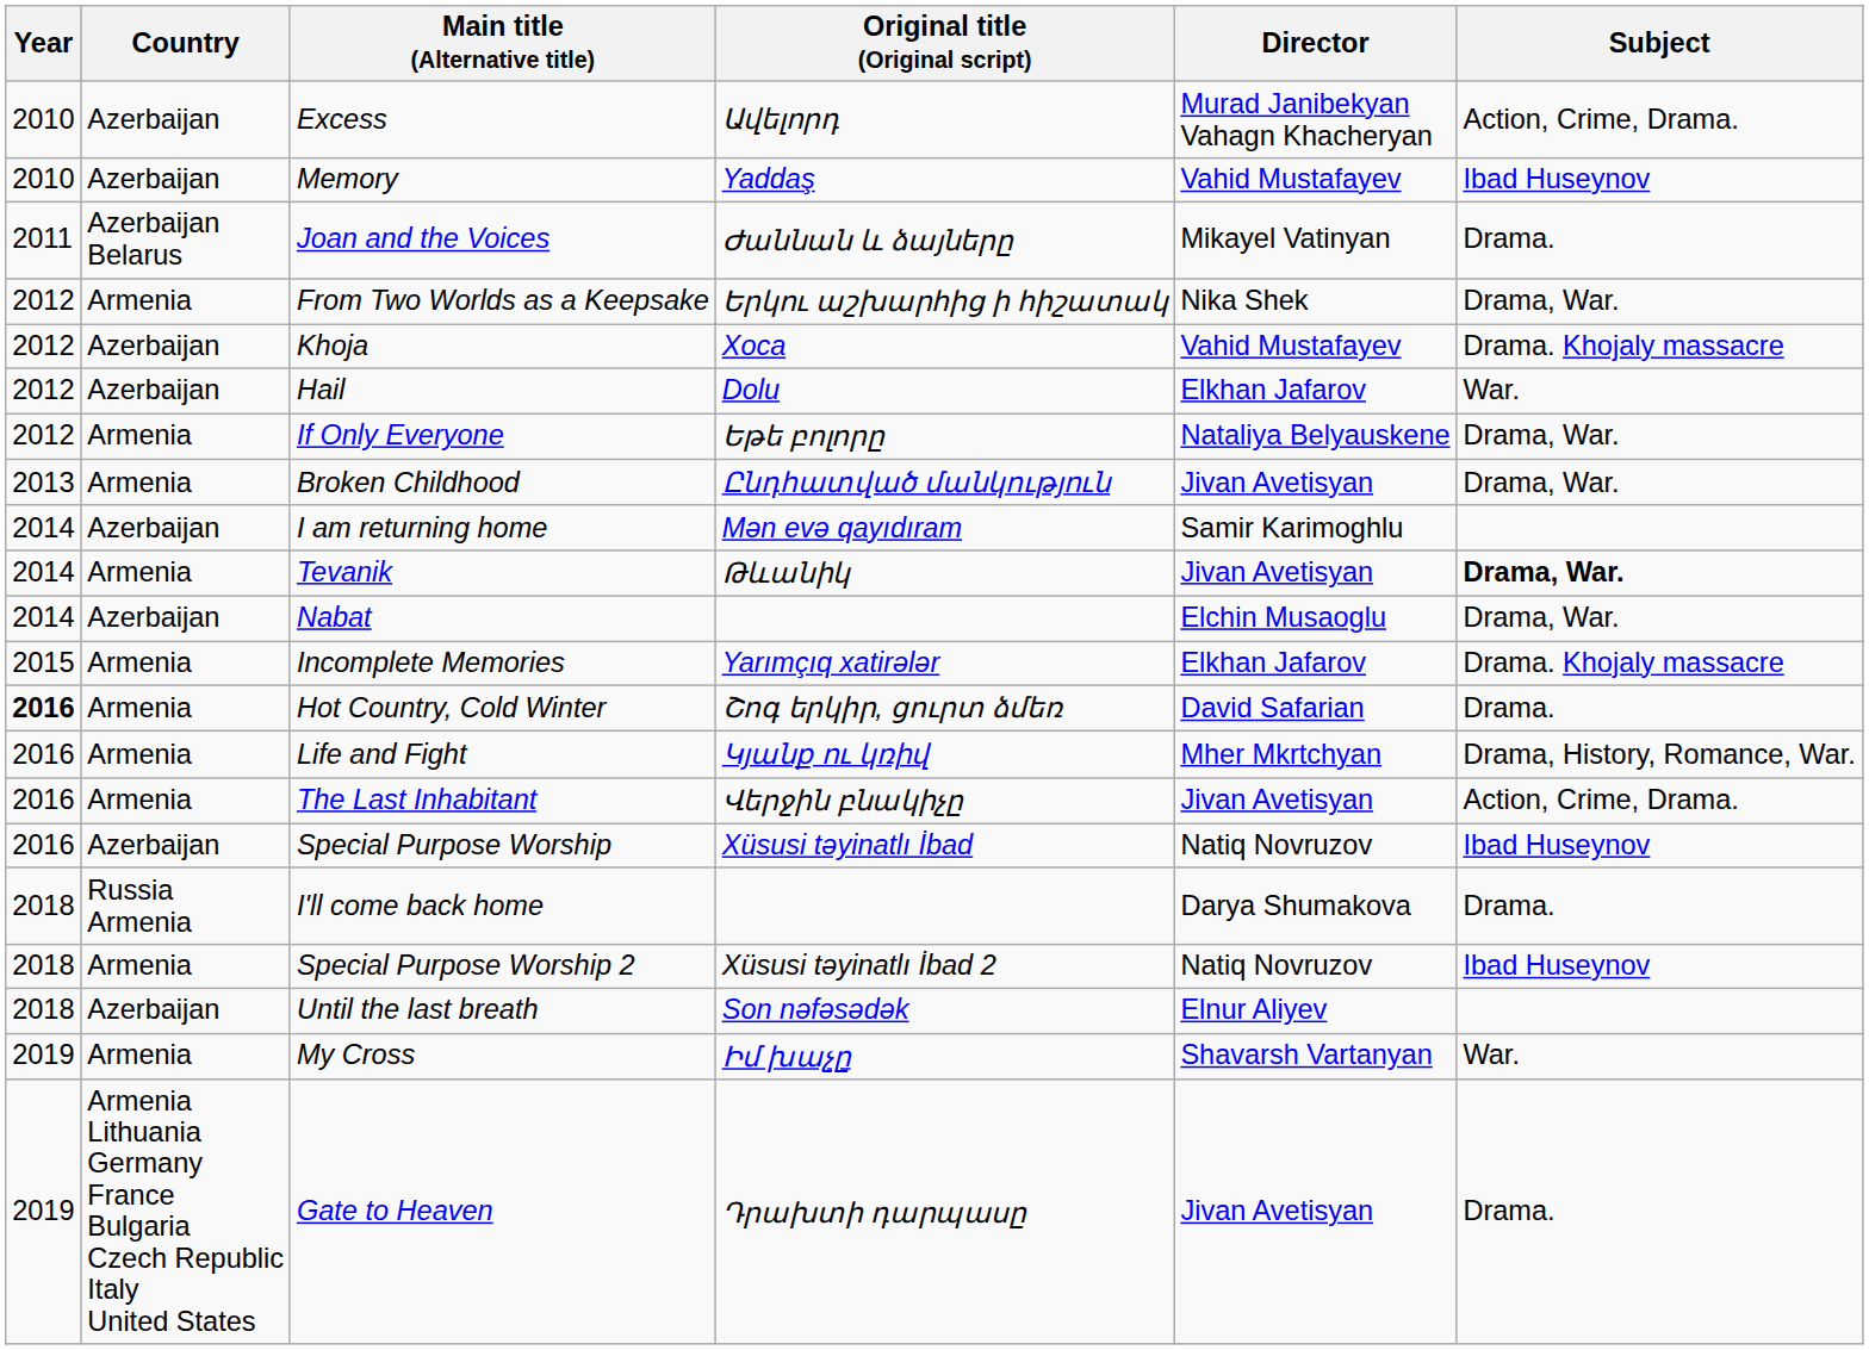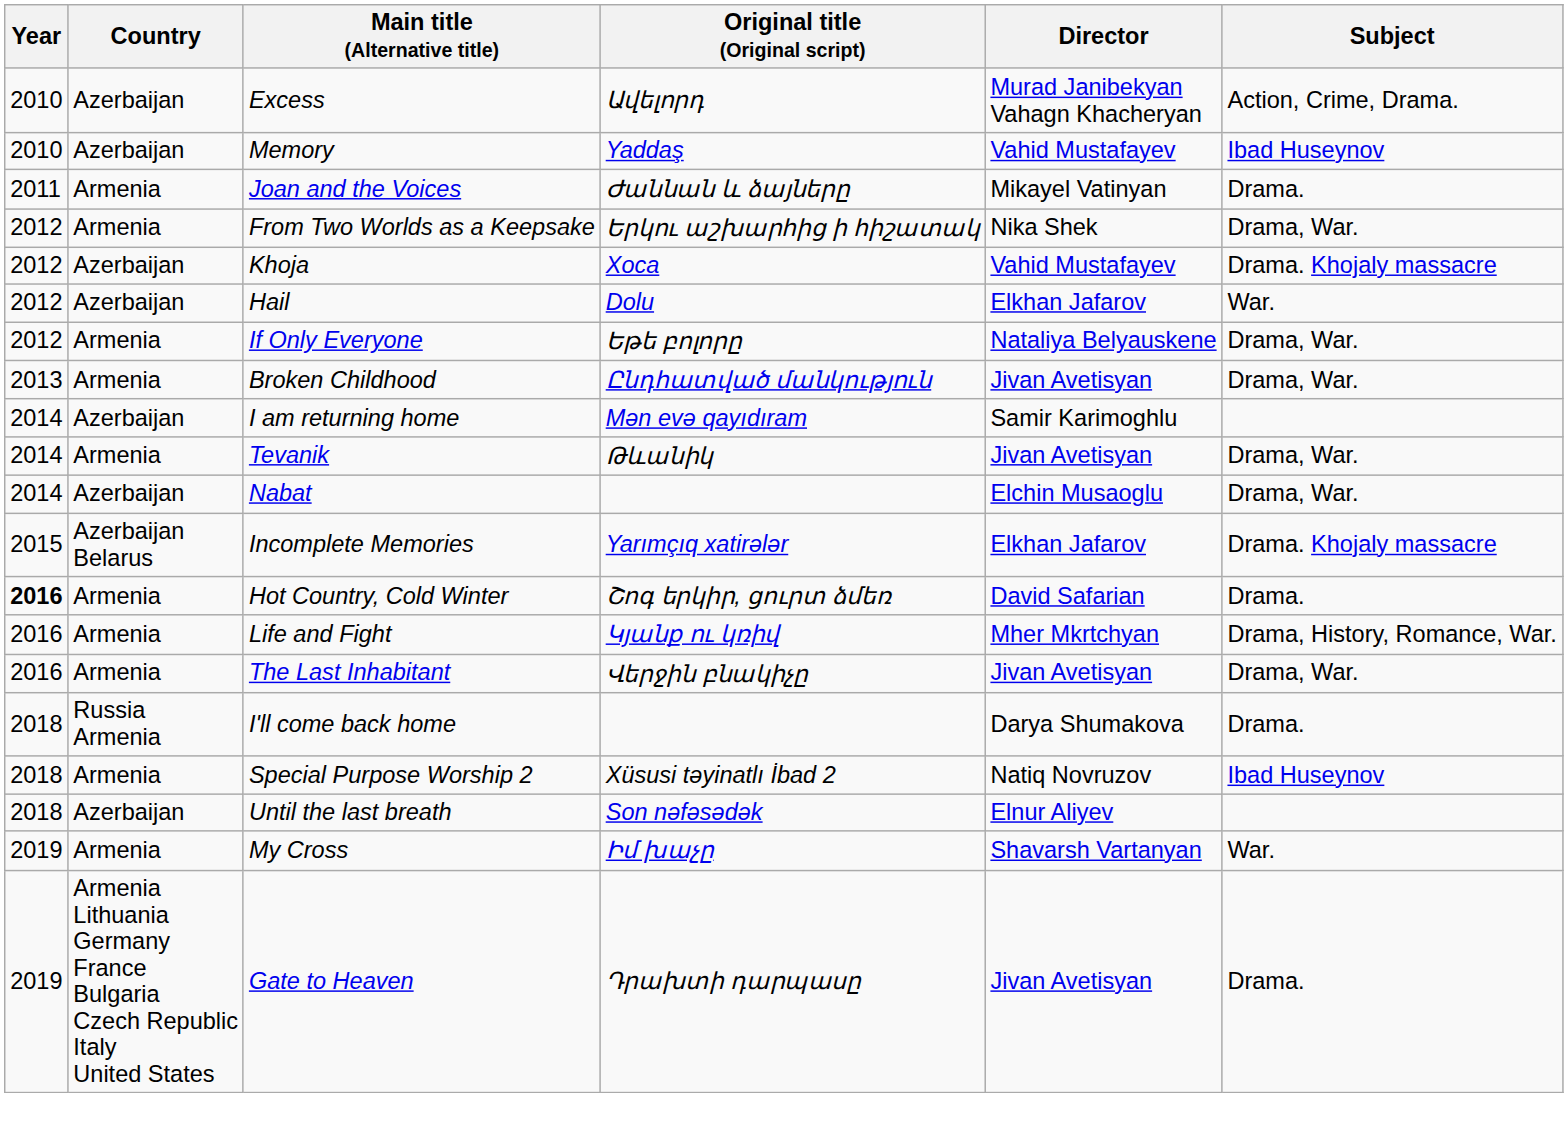Joan and the Voices | Country: Azerbaijan Belarus -> Armenia
Tevanik | Subject: bold -> normal
Incomplete Memories | Country: Armenia -> Azerbaijan Belarus
The Last Inhabitant | Subject: Action, Crime, Drama. -> Drama, War.
- row: 2016 | Azerbaijan | Special Purpose Worship | Xüsusi təyinatlı İbad | Natiq Novruzov | Ibad Huseynov
